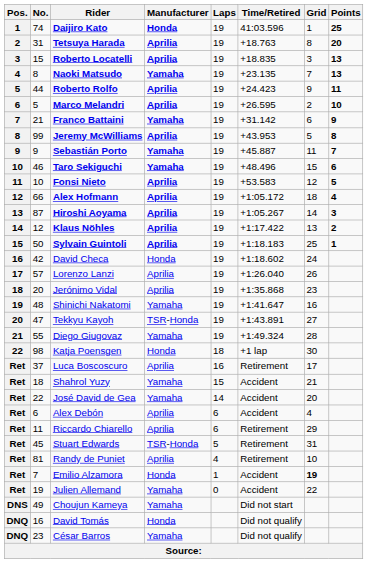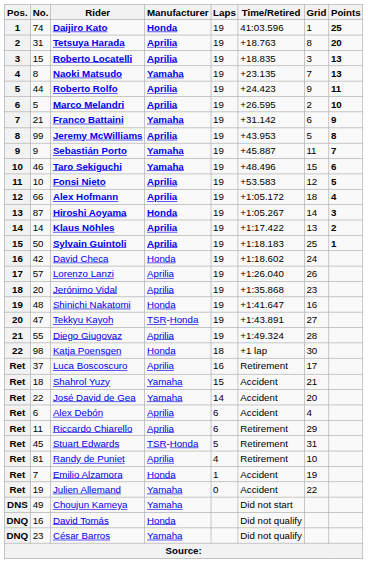Hiroshi Aoyama | Manufacturer: Aprilia -> Honda
Klaus Nöhles | No.: 12 -> 14
Shinichi Nakatomi | Manufacturer: Yamaha -> Honda
Diego Giugovaz | Manufacturer: Yamaha -> Aprilia
Emilio Alzamora | Grid: bold -> normal
